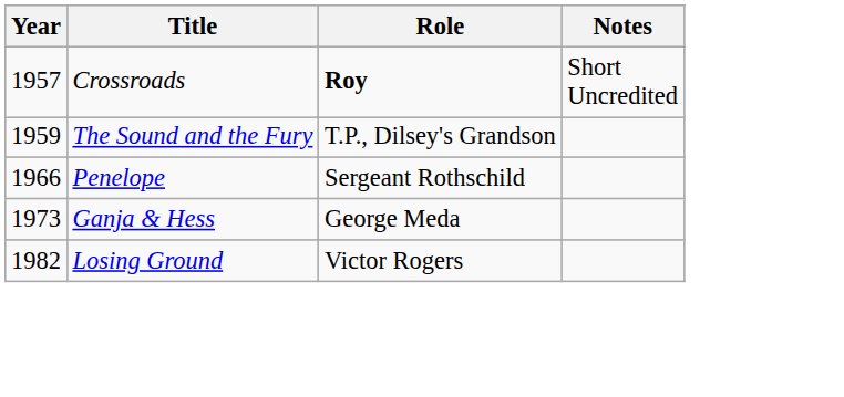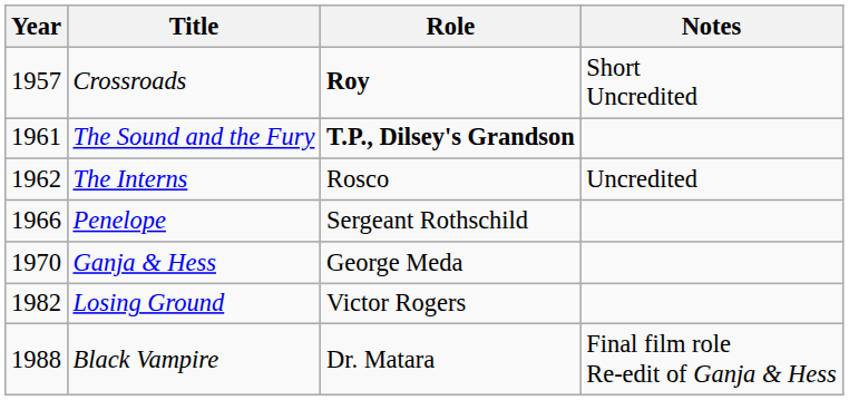The Sound and the Fury | Year: 1959 -> 1961
The Sound and the Fury | Role: normal -> bold
+ row: 1962 | The Interns | Rosco | Uncredited
Ganja & Hess | Year: 1973 -> 1970
+ row: 1988 | Black Vampire | Dr. Matara | Final film role Re-edit of Ganja & Hess
